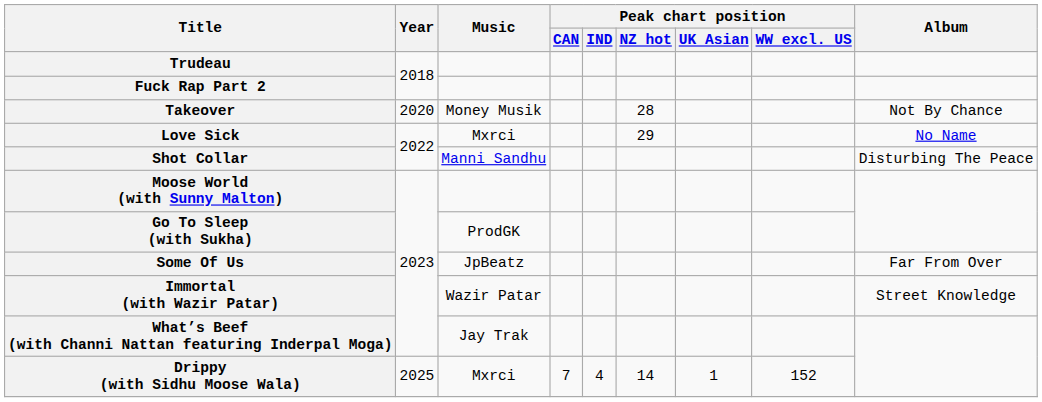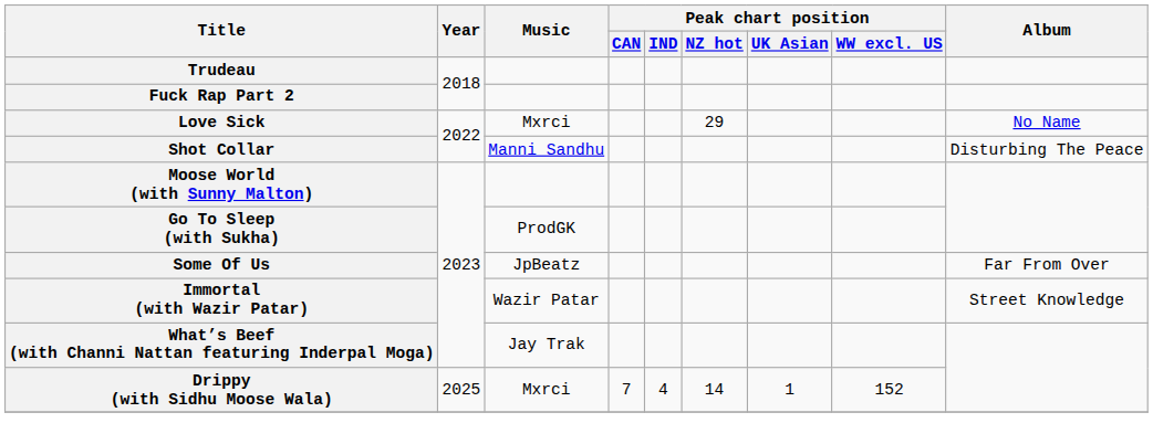- row: Takeover | 2020 | Money Musik | 28 | Not By Chance
